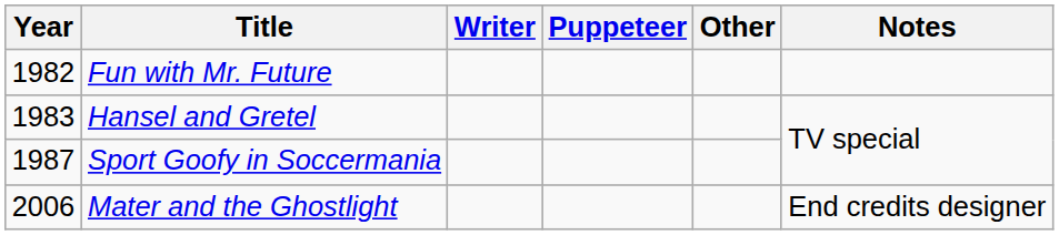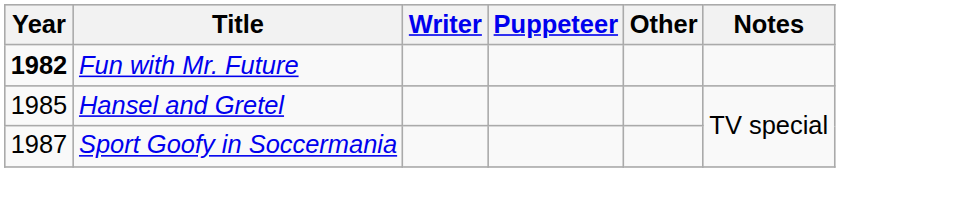Fun with Mr. Future | Year: normal -> bold
Hansel and Gretel | Year: 1983 -> 1985
- row: 2006 | Mater and the Ghostlight | End credits designer
